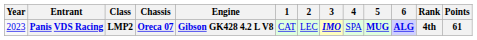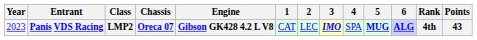Panis VDS Racing | Points: 61 -> 43
